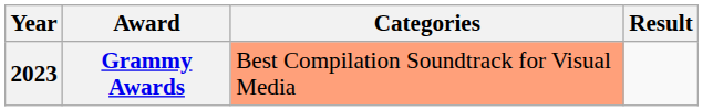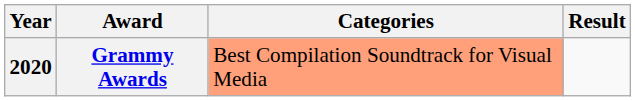Grammy Awards | Year: 2023 -> 2020
